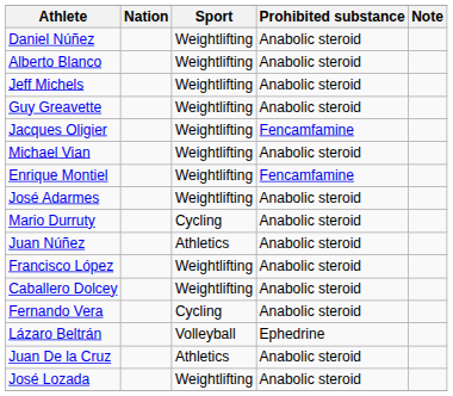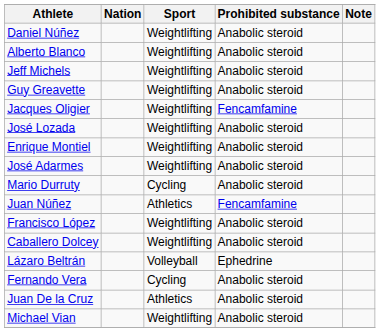rows swapped: Michael Vian <-> José Lozada
Enrique Montiel | Prohibited substance: Fencamfamine -> Anabolic steroid
Juan Núñez | Prohibited substance: Anabolic steroid -> Fencamfamine
rows swapped: Fernando Vera <-> Lázaro Beltrán
